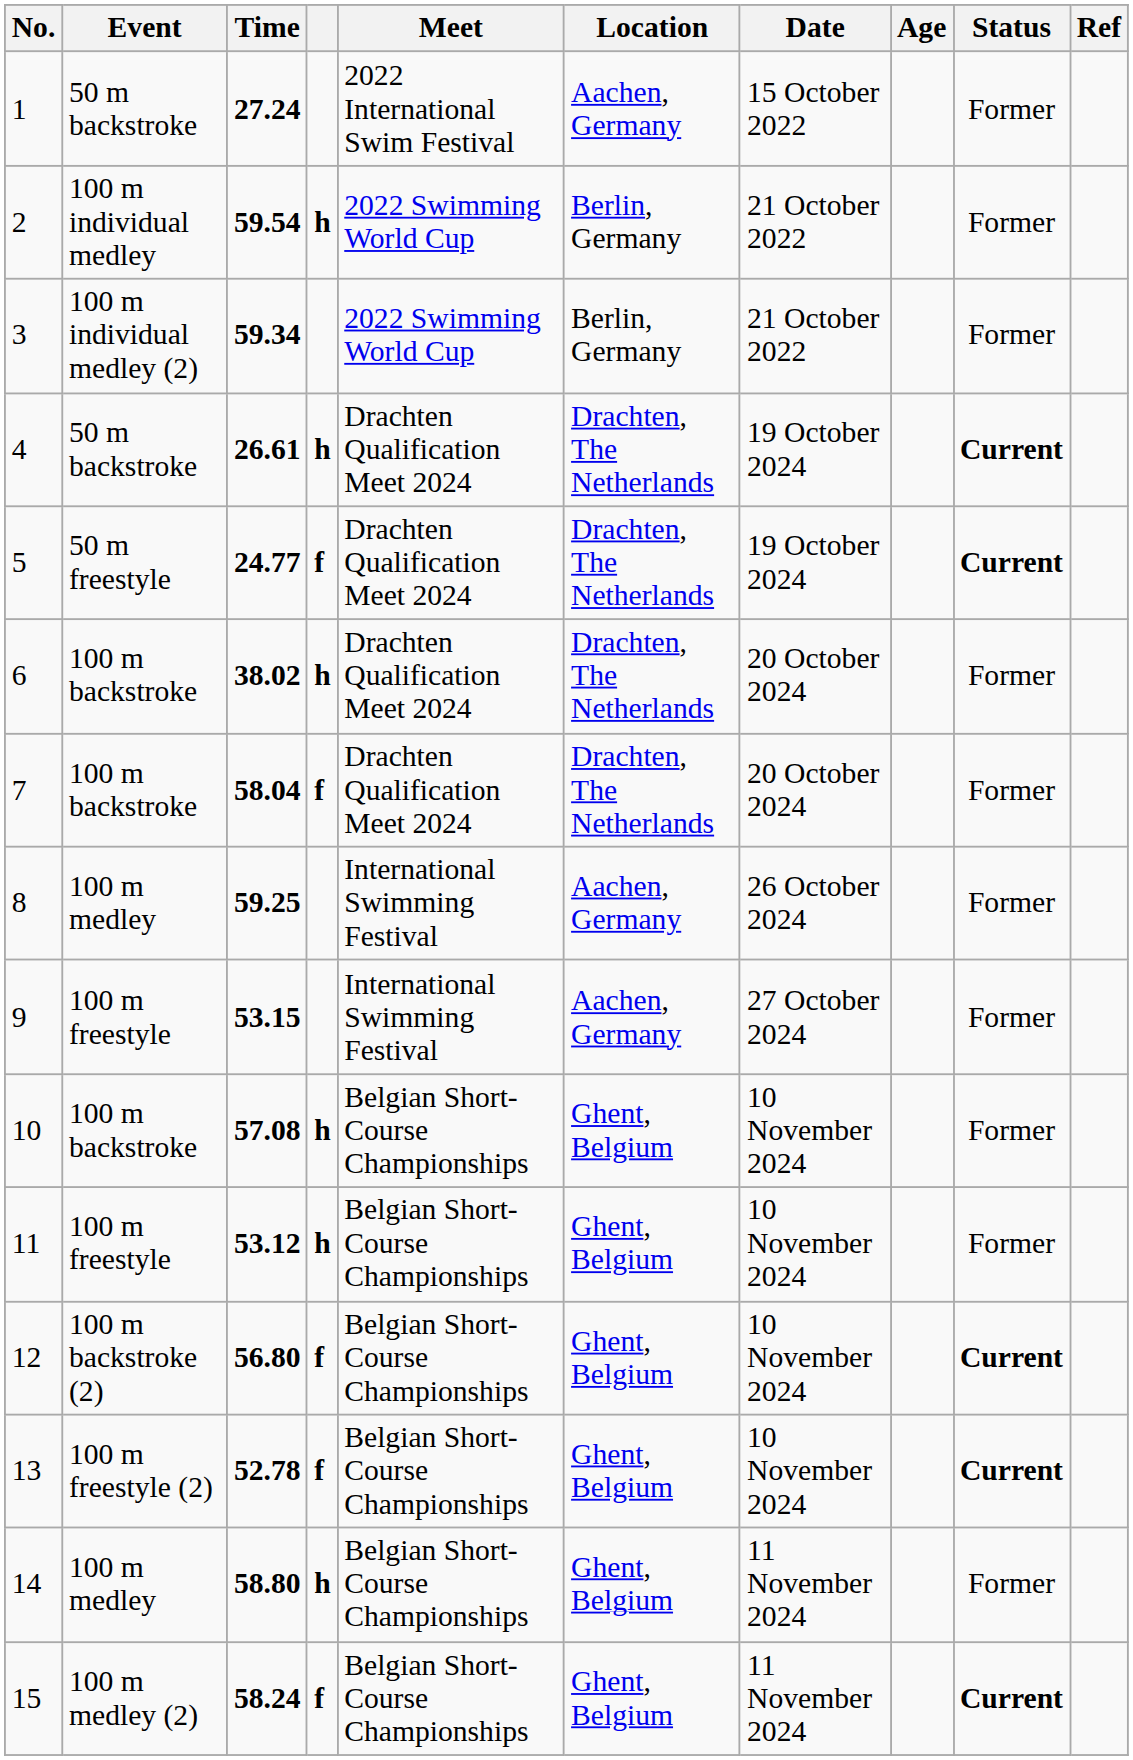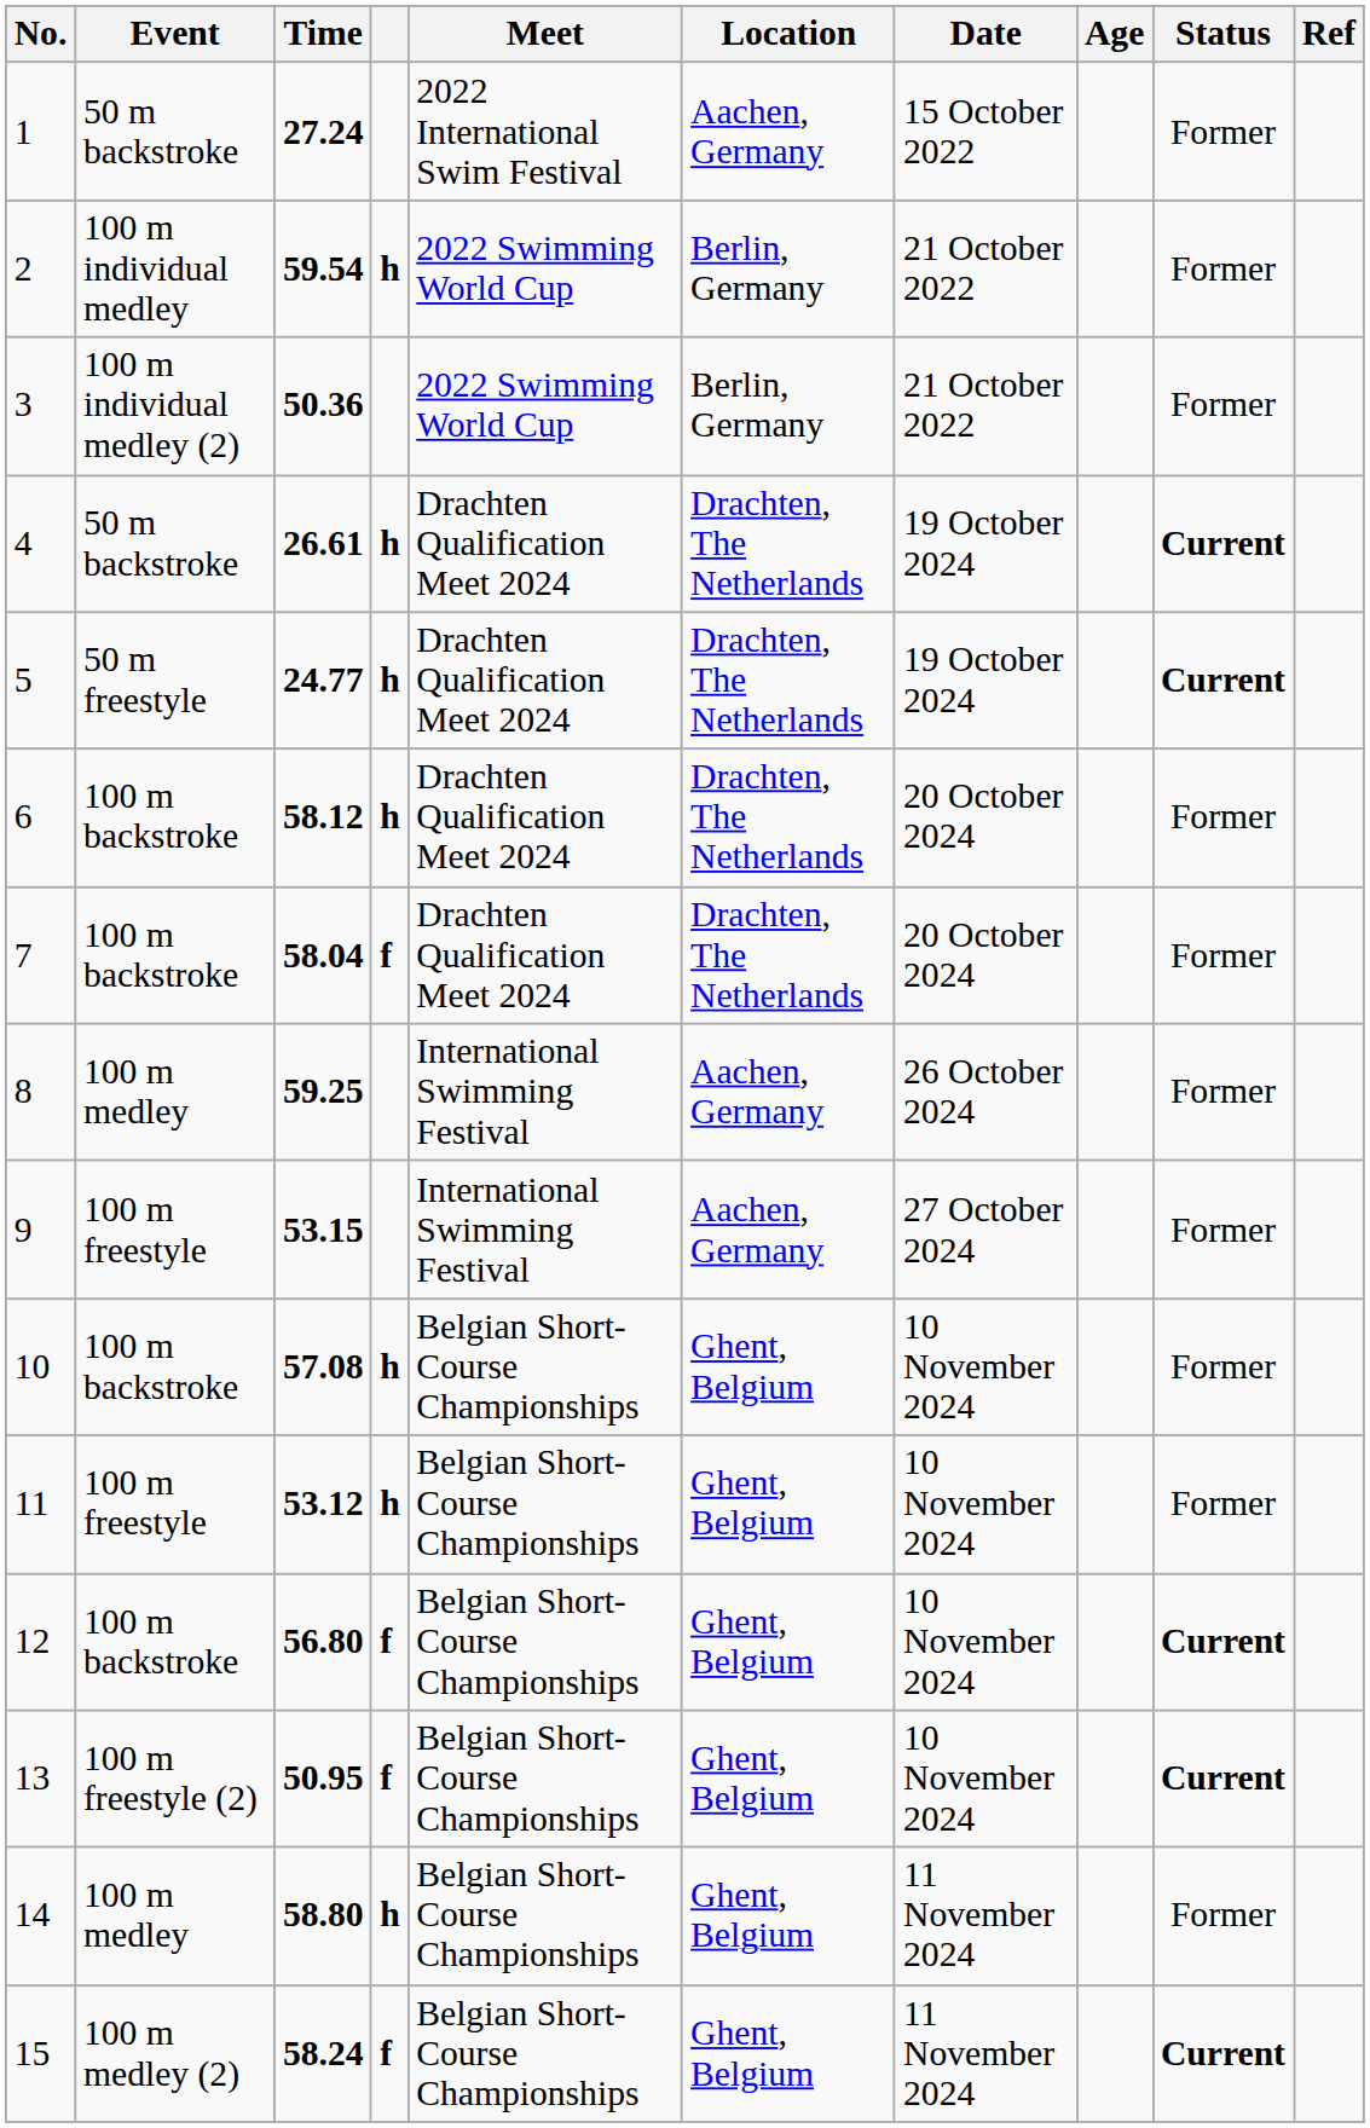3 | Time: 59.34 -> 50.36
5 | column 4: f -> h
6 | Time: 38.02 -> 58.12
12 | Event: 100 m backstroke (2) -> 100 m backstroke
13 | Time: 52.78 -> 50.95
